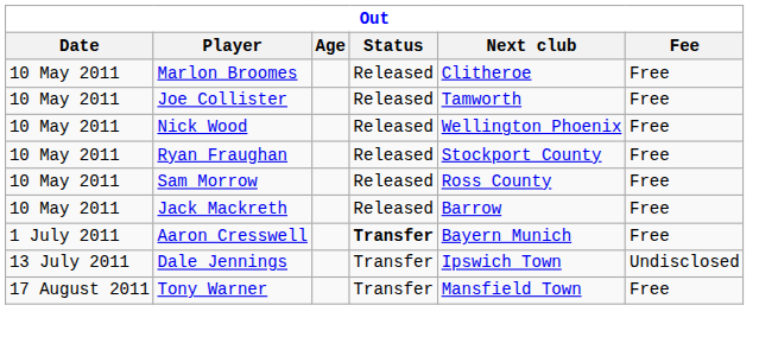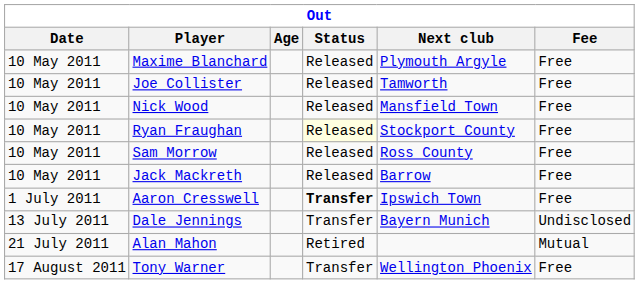- row: 10 May 2011 | Marlon Broomes | Released | Clitheroe | Free
+ row: 10 May 2011 | Maxime Blanchard | Released | Plymouth Argyle | Free
Nick Wood | Next club: Wellington Phoenix -> Mansfield Town
Ryan Fraughan | Status: no background -> lightyellow background
Aaron Cresswell | Next club: Bayern Munich -> Ipswich Town
Dale Jennings | Next club: Ipswich Town -> Bayern Munich
+ row: 21 July 2011 | Alan Mahon | Retired | Mutual
Tony Warner | Next club: Mansfield Town -> Wellington Phoenix
